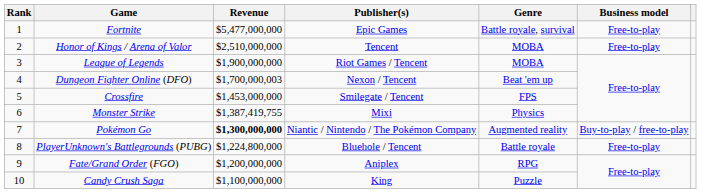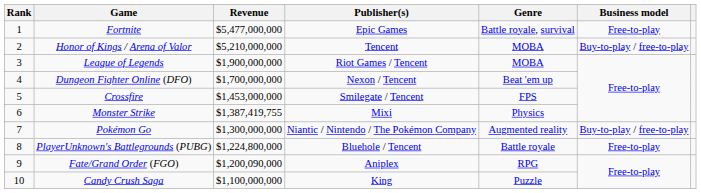Honor of Kings / Arena of Valor | Revenue: $2,510,000,000 -> $5,210,000,000
Honor of Kings / Arena of Valor | Business model: Free-to-play -> Buy-to-play / free-to-play
Dungeon Fighter Online (DFO) | Revenue: $1,700,000,003 -> $1,700,000,000
Pokémon Go | Revenue: bold -> normal
Fate/Grand Order (FGO) | Revenue: $1,200,000,000 -> $1,200,090,000
